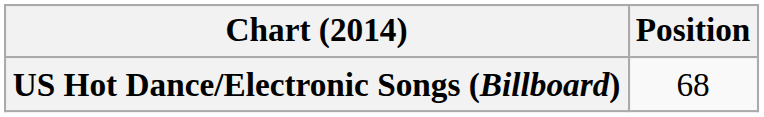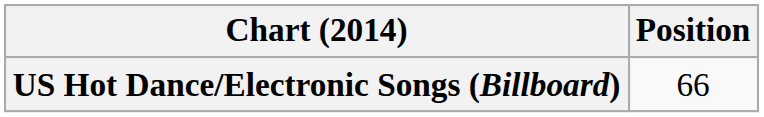US Hot Dance/Electronic Songs (Billboard) | Position: 68 -> 66
